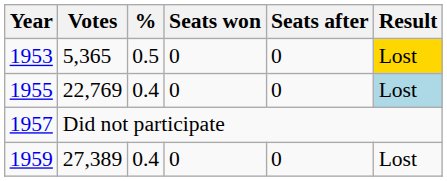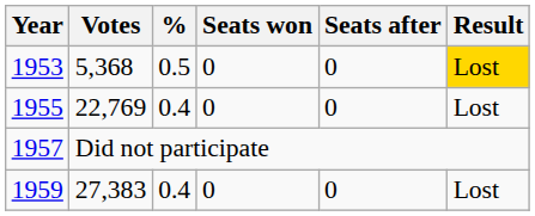1953 | Votes: 5,365 -> 5,368
1955 | Result: lightblue background -> no background
1959 | Votes: 27,389 -> 27,383
